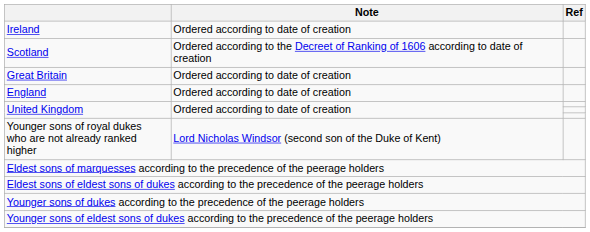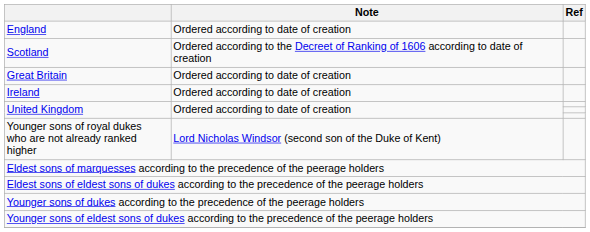rows swapped: England <-> Ireland
